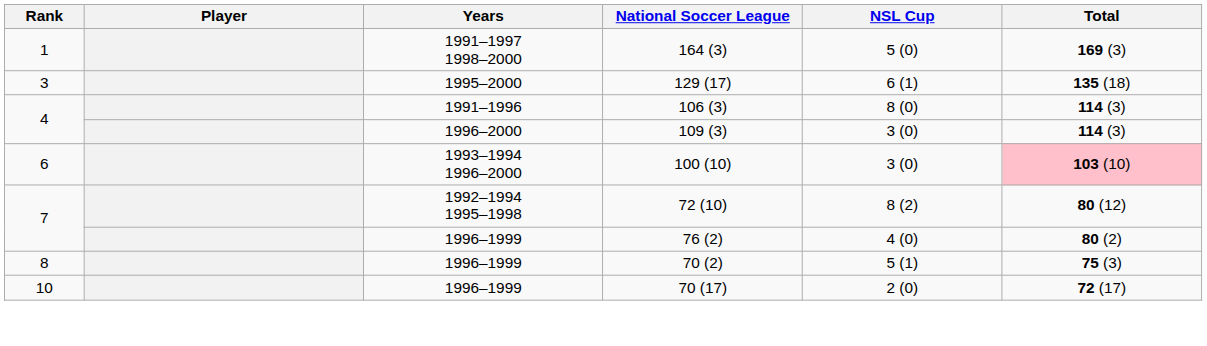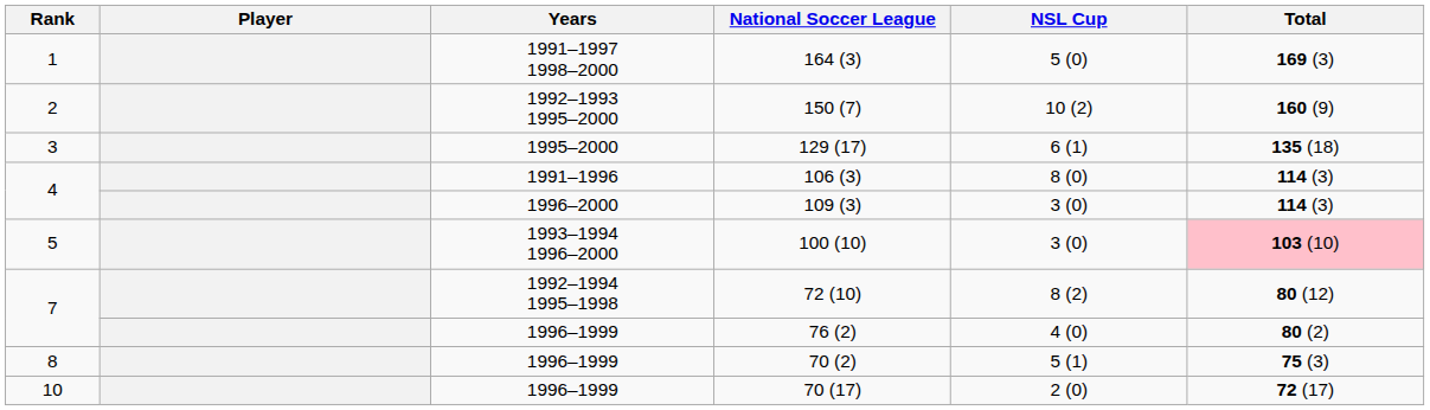+ row: 2 | 1992–1993 1995–2000 | 150 (7) | 10 (2) | 160 (9)
100 (10) | Rank: 6 -> 5
